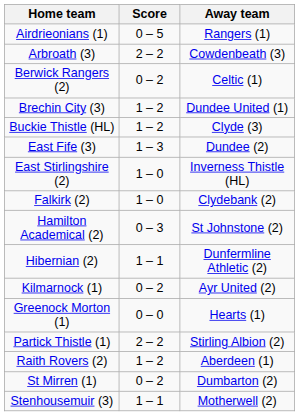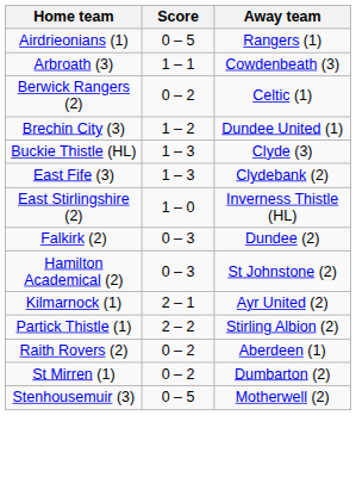Arbroath (3) | Score: 2 – 2 -> 1 – 1
Buckie Thistle (HL) | Score: 1 – 2 -> 1 – 3
East Fife (3) | Away team: Dundee (2) -> Clydebank (2)
Falkirk (2) | Score: 1 – 0 -> 0 – 3
Falkirk (2) | Away team: Clydebank (2) -> Dundee (2)
- row: Hibernian (2) | 1 – 1 | Dunfermline Athletic (2)
Kilmarnock (1) | Score: 0 – 2 -> 2 – 1
- row: Greenock Morton (1) | 0 – 0 | Hearts (1)
Raith Rovers (2) | Score: 1 – 2 -> 0 – 2
Stenhousemuir (3) | Score: 1 – 1 -> 0 – 5
